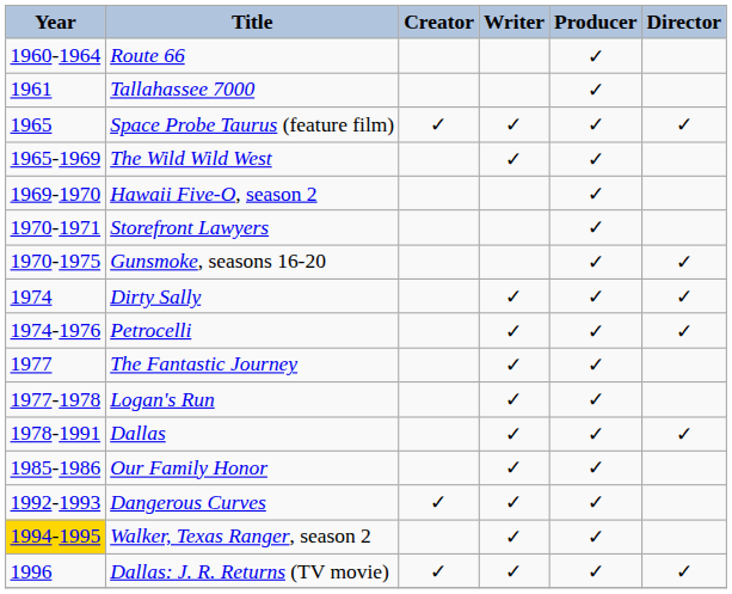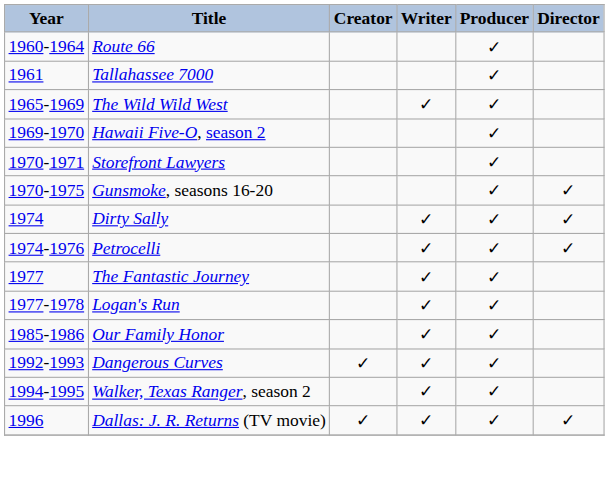- row: 1965 | Space Probe Taurus (feature film) | ✓ | ✓ | ✓ | ✓
- row: 1978-1991 | Dallas | ✓ | ✓ | ✓
Walker, Texas Ranger, season 2 | Year: gold background -> no background
